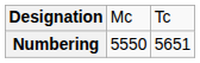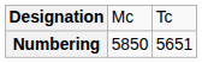Numbering | column 2: 5550 -> 5850
